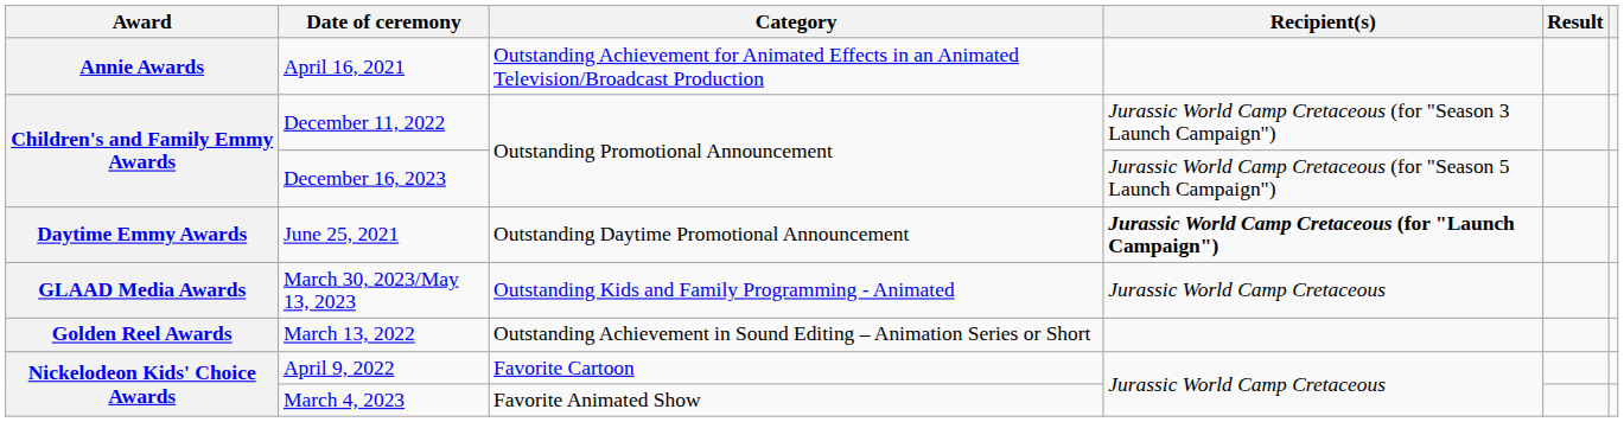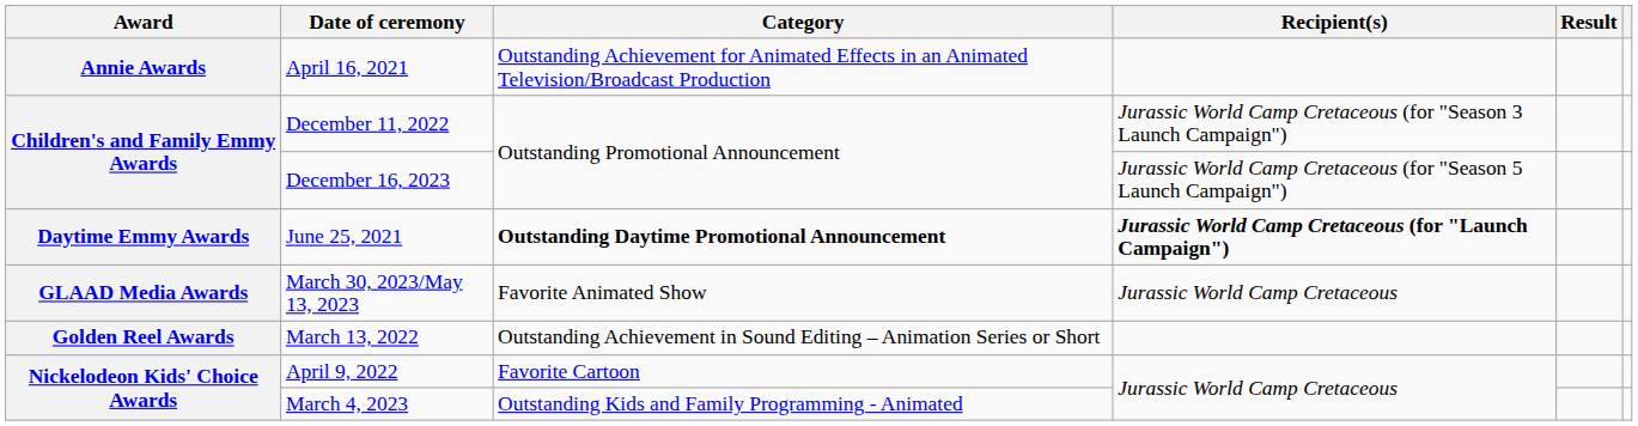June 25, 2021 | Category: normal -> bold
March 30, 2023/May 13, 2023 | Category: Outstanding Kids and Family Programming - Animated -> Favorite Animated Show
March 4, 2023 | Category: Favorite Animated Show -> Outstanding Kids and Family Programming - Animated
